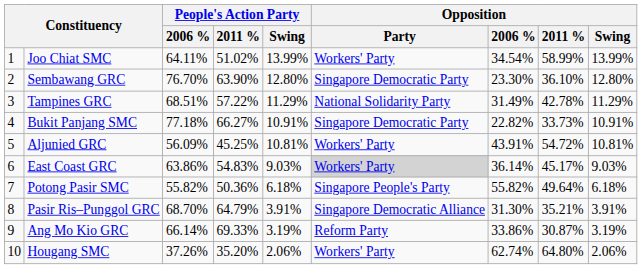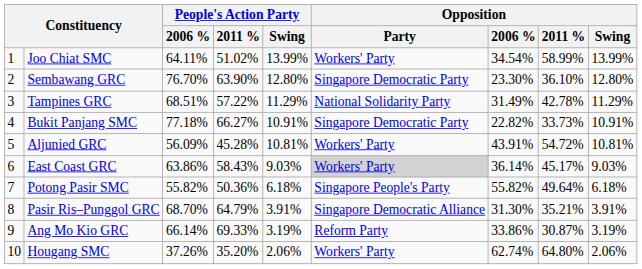Aljunied GRC | People's Action Party / 2011 %: 45.25% -> 45.28%
East Coast GRC | People's Action Party / 2011 %: 54.83% -> 58.43%
